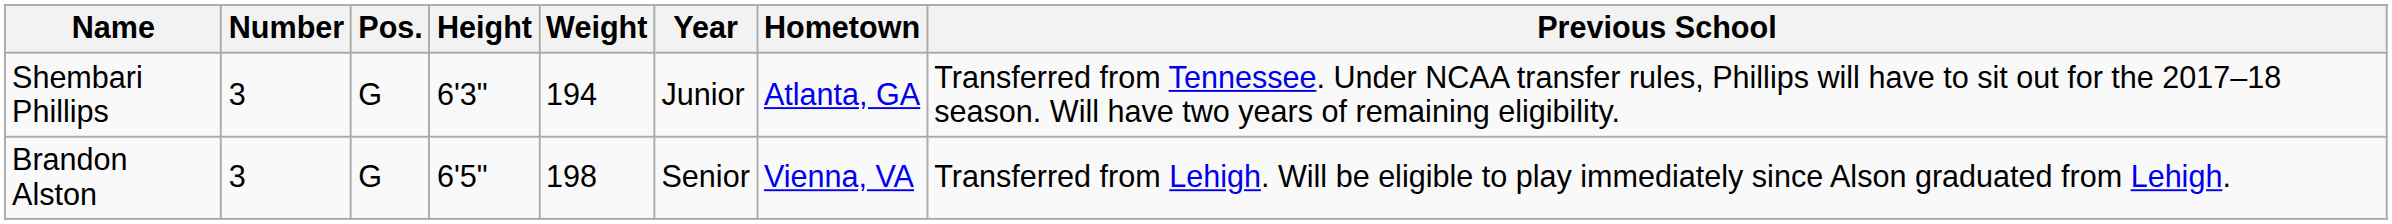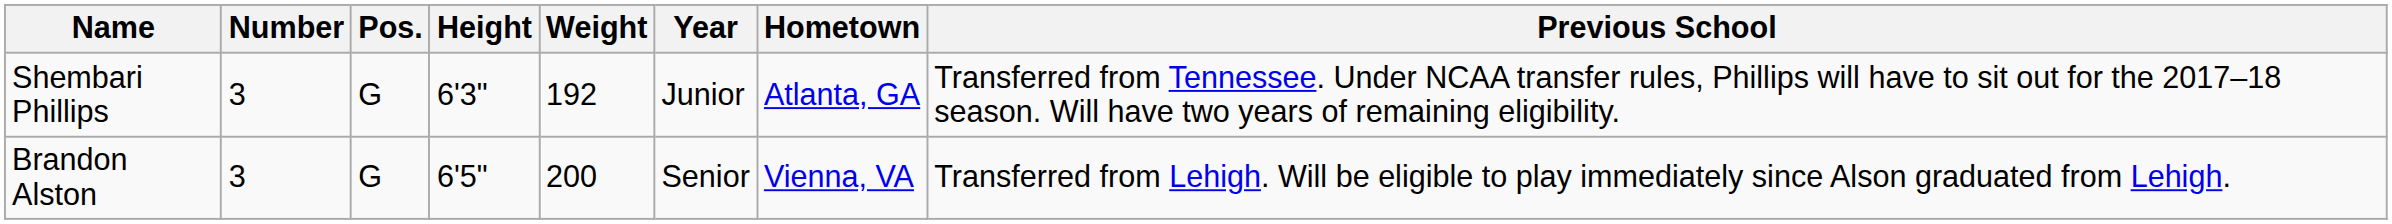Shembari Phillips | Weight: 194 -> 192
Brandon Alston | Weight: 198 -> 200
